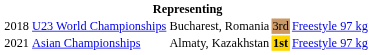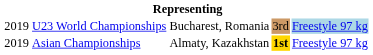U23 World Championships | column 1: 2018 -> 2019
U23 World Championships | column 5: no background -> lightblue background
Asian Championships | column 1: 2021 -> 2019
